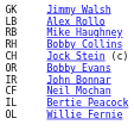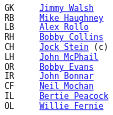rows swapped: RB <-> LB
+ row: LH | John McPhail
